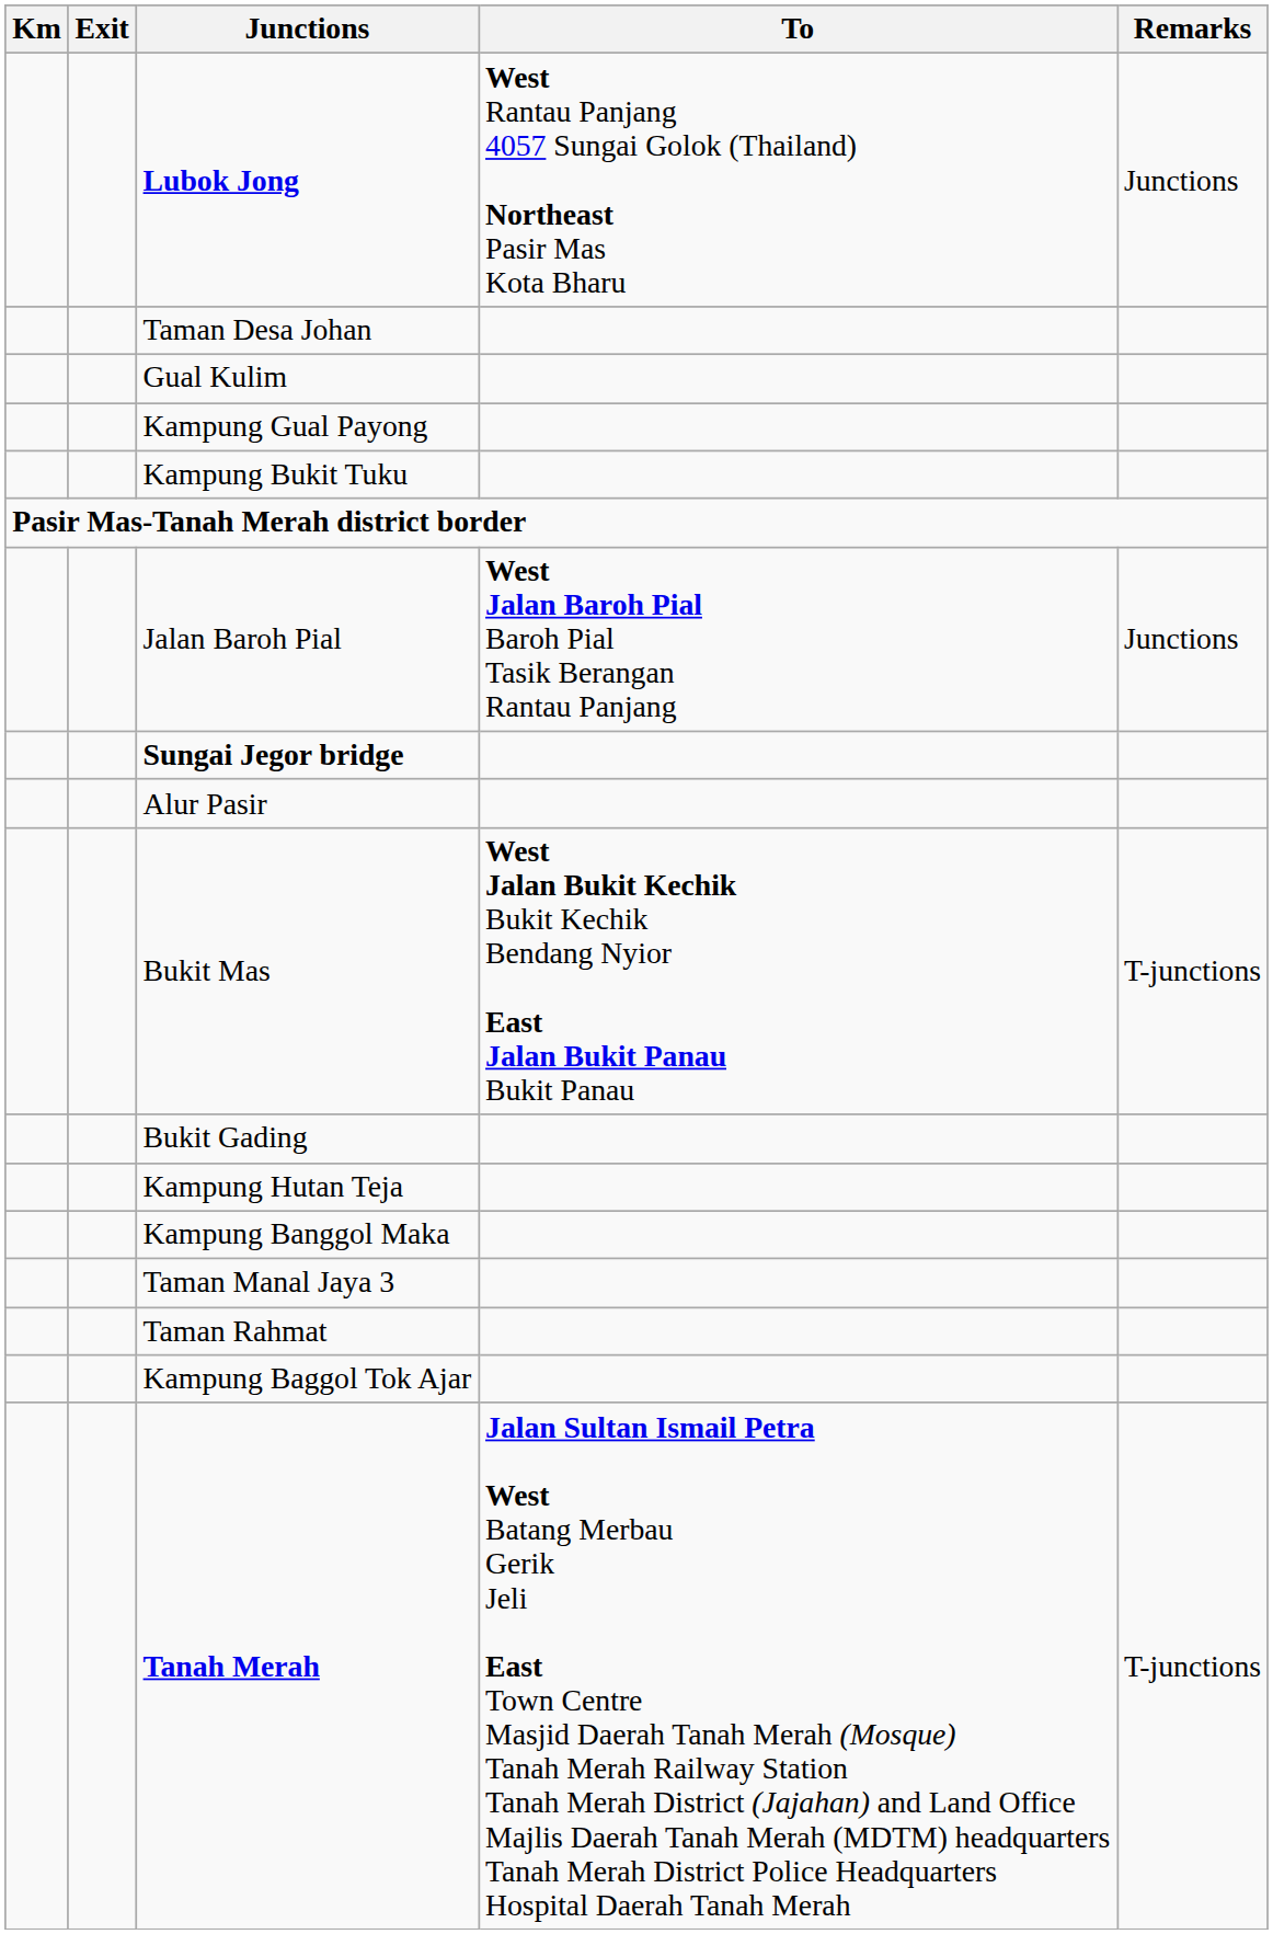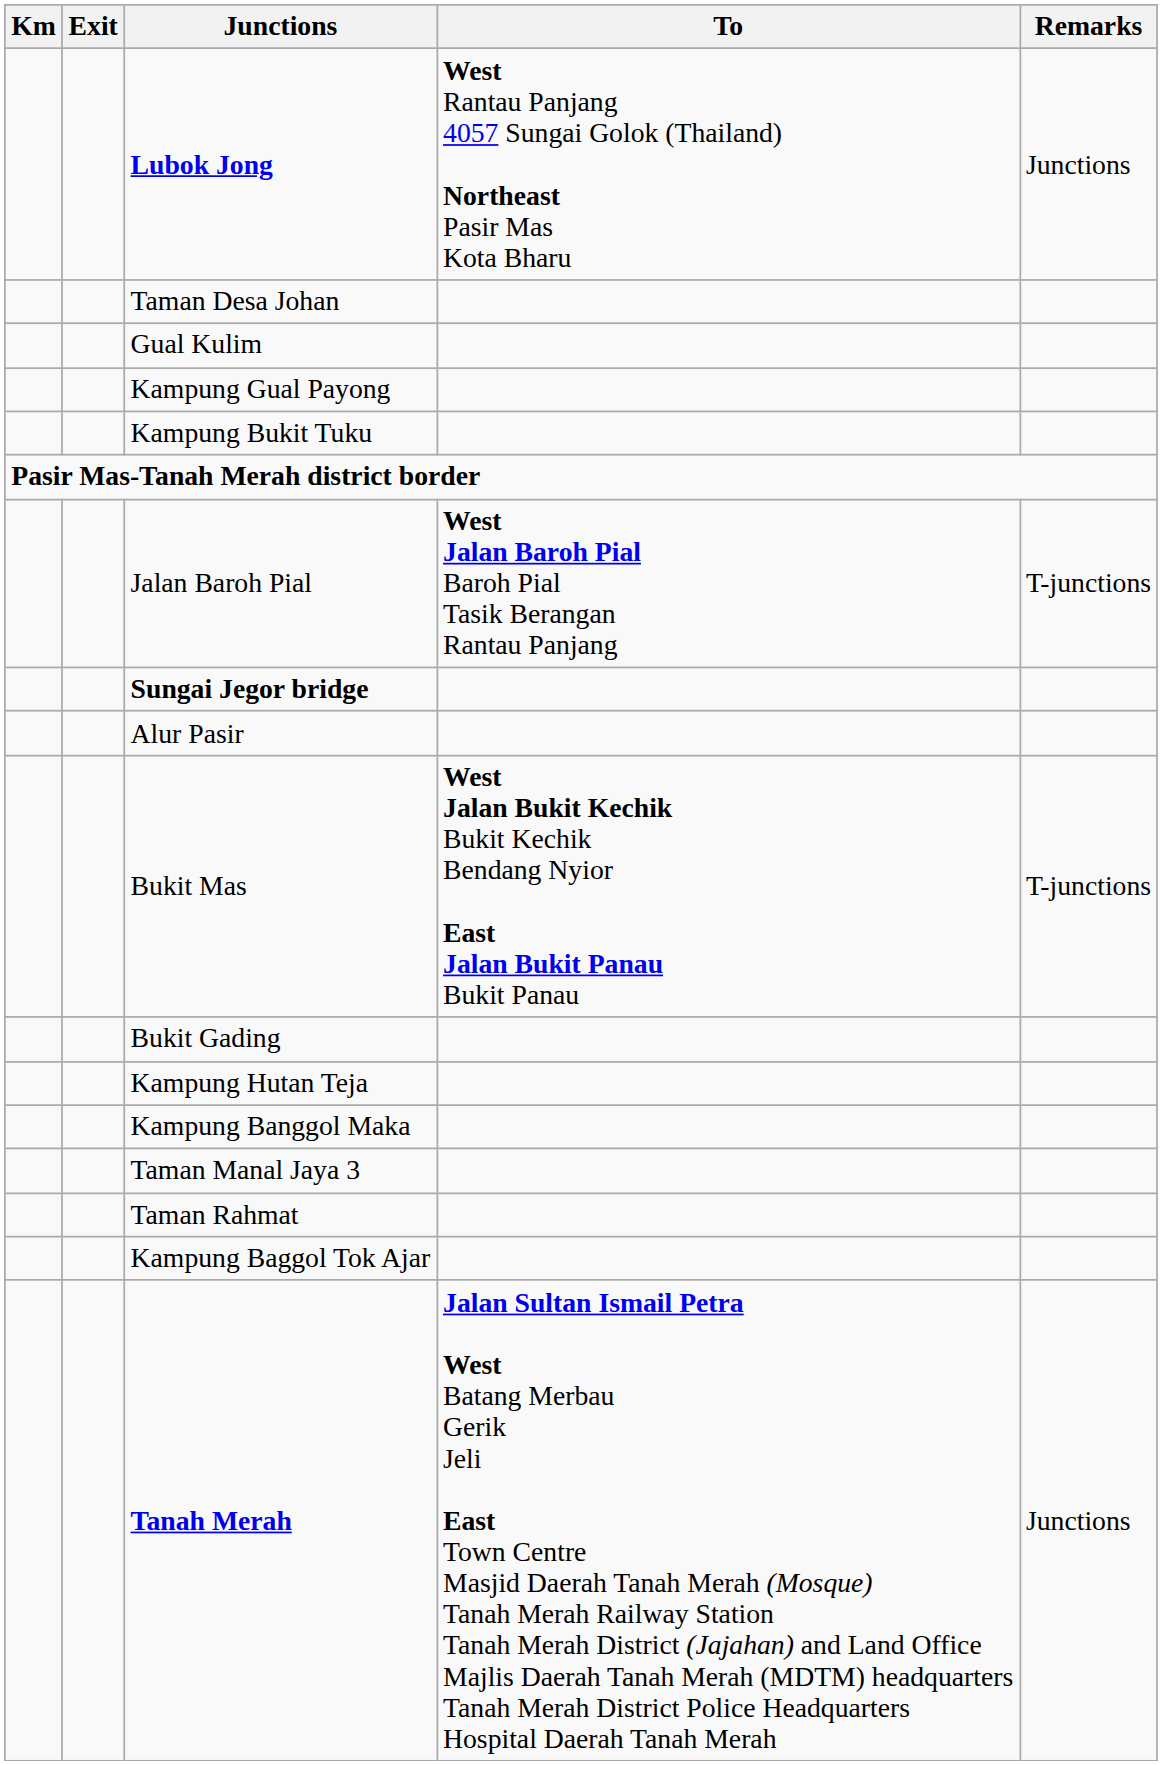Jalan Baroh Pial | Remarks: Junctions -> T-junctions
Tanah Merah | Remarks: T-junctions -> Junctions
